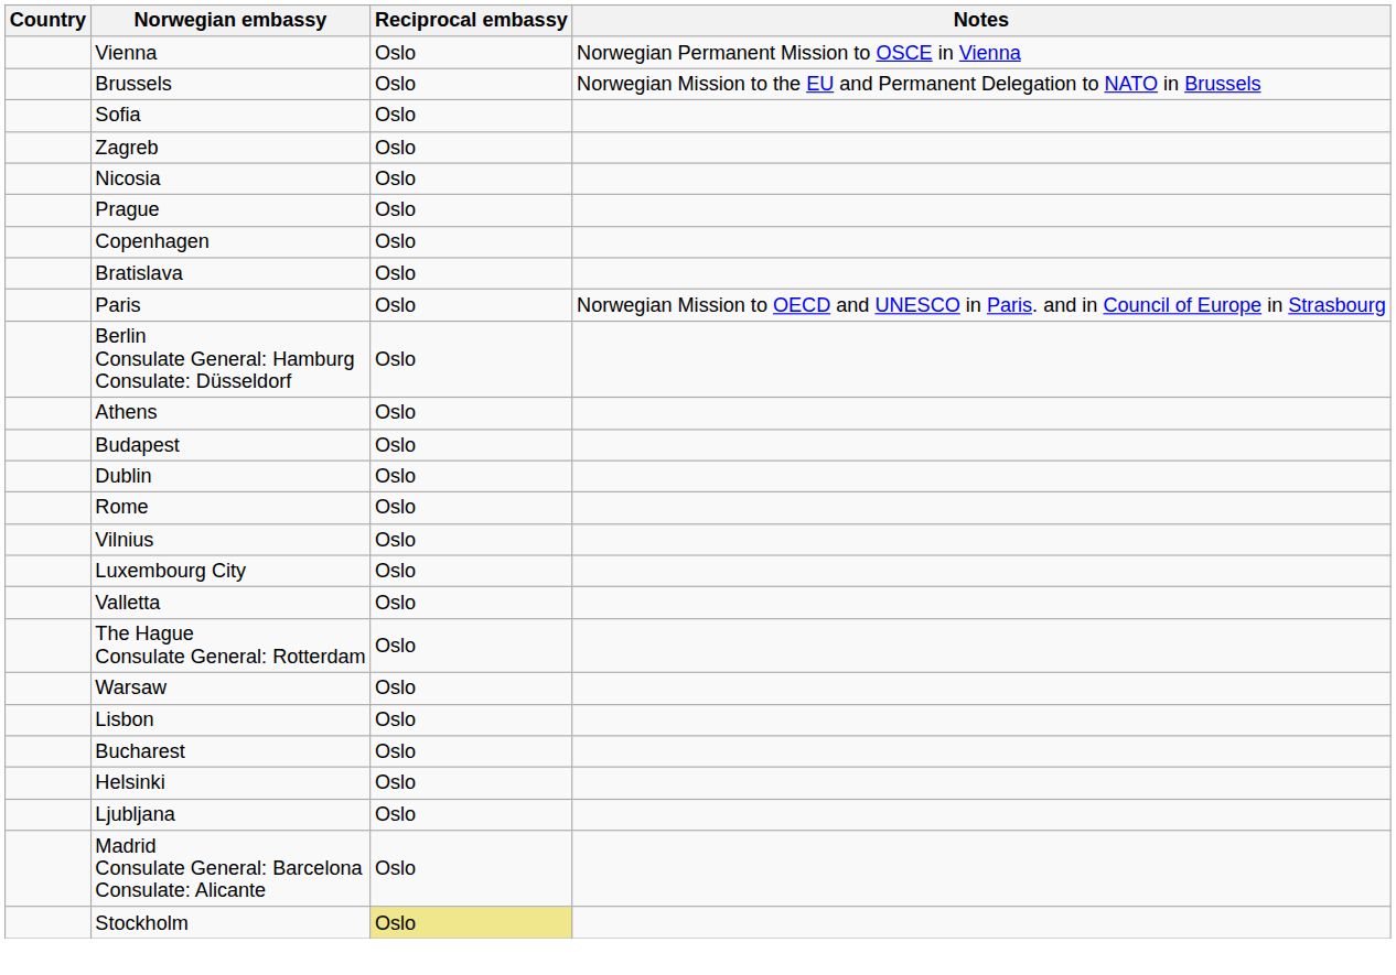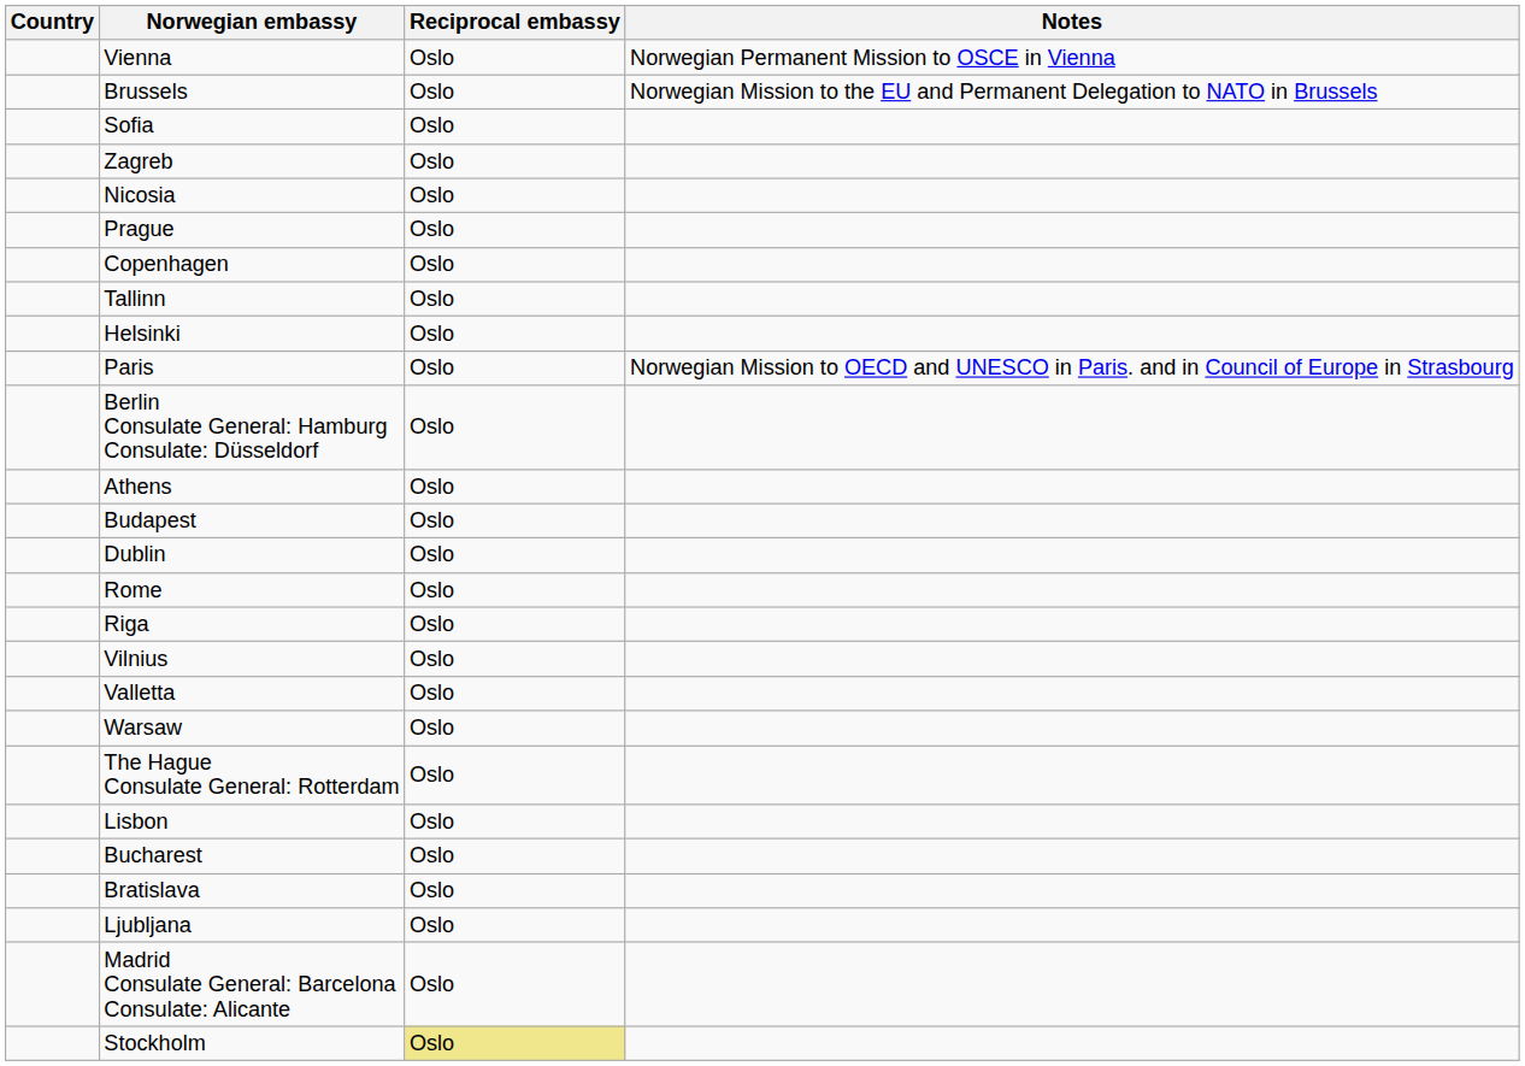+ row: Tallinn | Oslo
rows swapped: Helsinki <-> Bratislava
+ row: Riga | Oslo
- row: Luxembourg City | Oslo
rows swapped: The Hague Consulate General: Rotterdam <-> Warsaw
